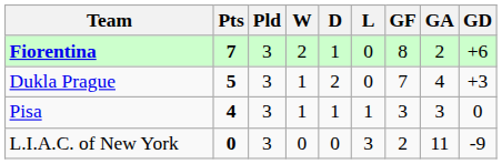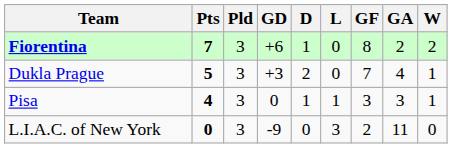columns swapped: W <-> GD
